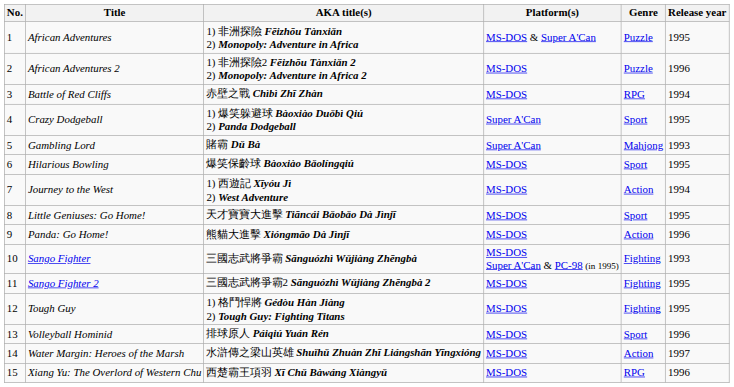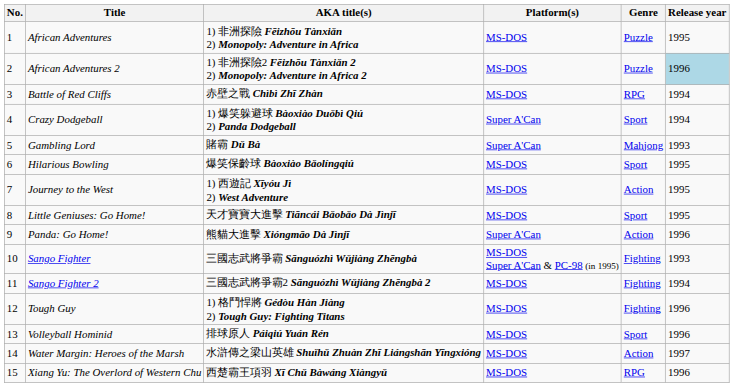African Adventures | Platform(s): MS-DOS & Super A'Can -> MS-DOS
African Adventures 2 | Release year: no background -> lightblue background
Crazy Dodgeball | Release year: 1995 -> 1994
Journey to the West | Release year: 1994 -> 1995
Panda: Go Home! | Platform(s): MS-DOS -> Super A'Can
Sango Fighter 2 | Release year: 1995 -> 1994
Tough Guy | Release year: 1995 -> 1996
